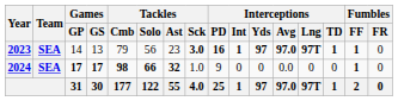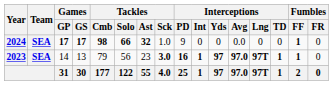rows swapped: 2023 <-> 2024
